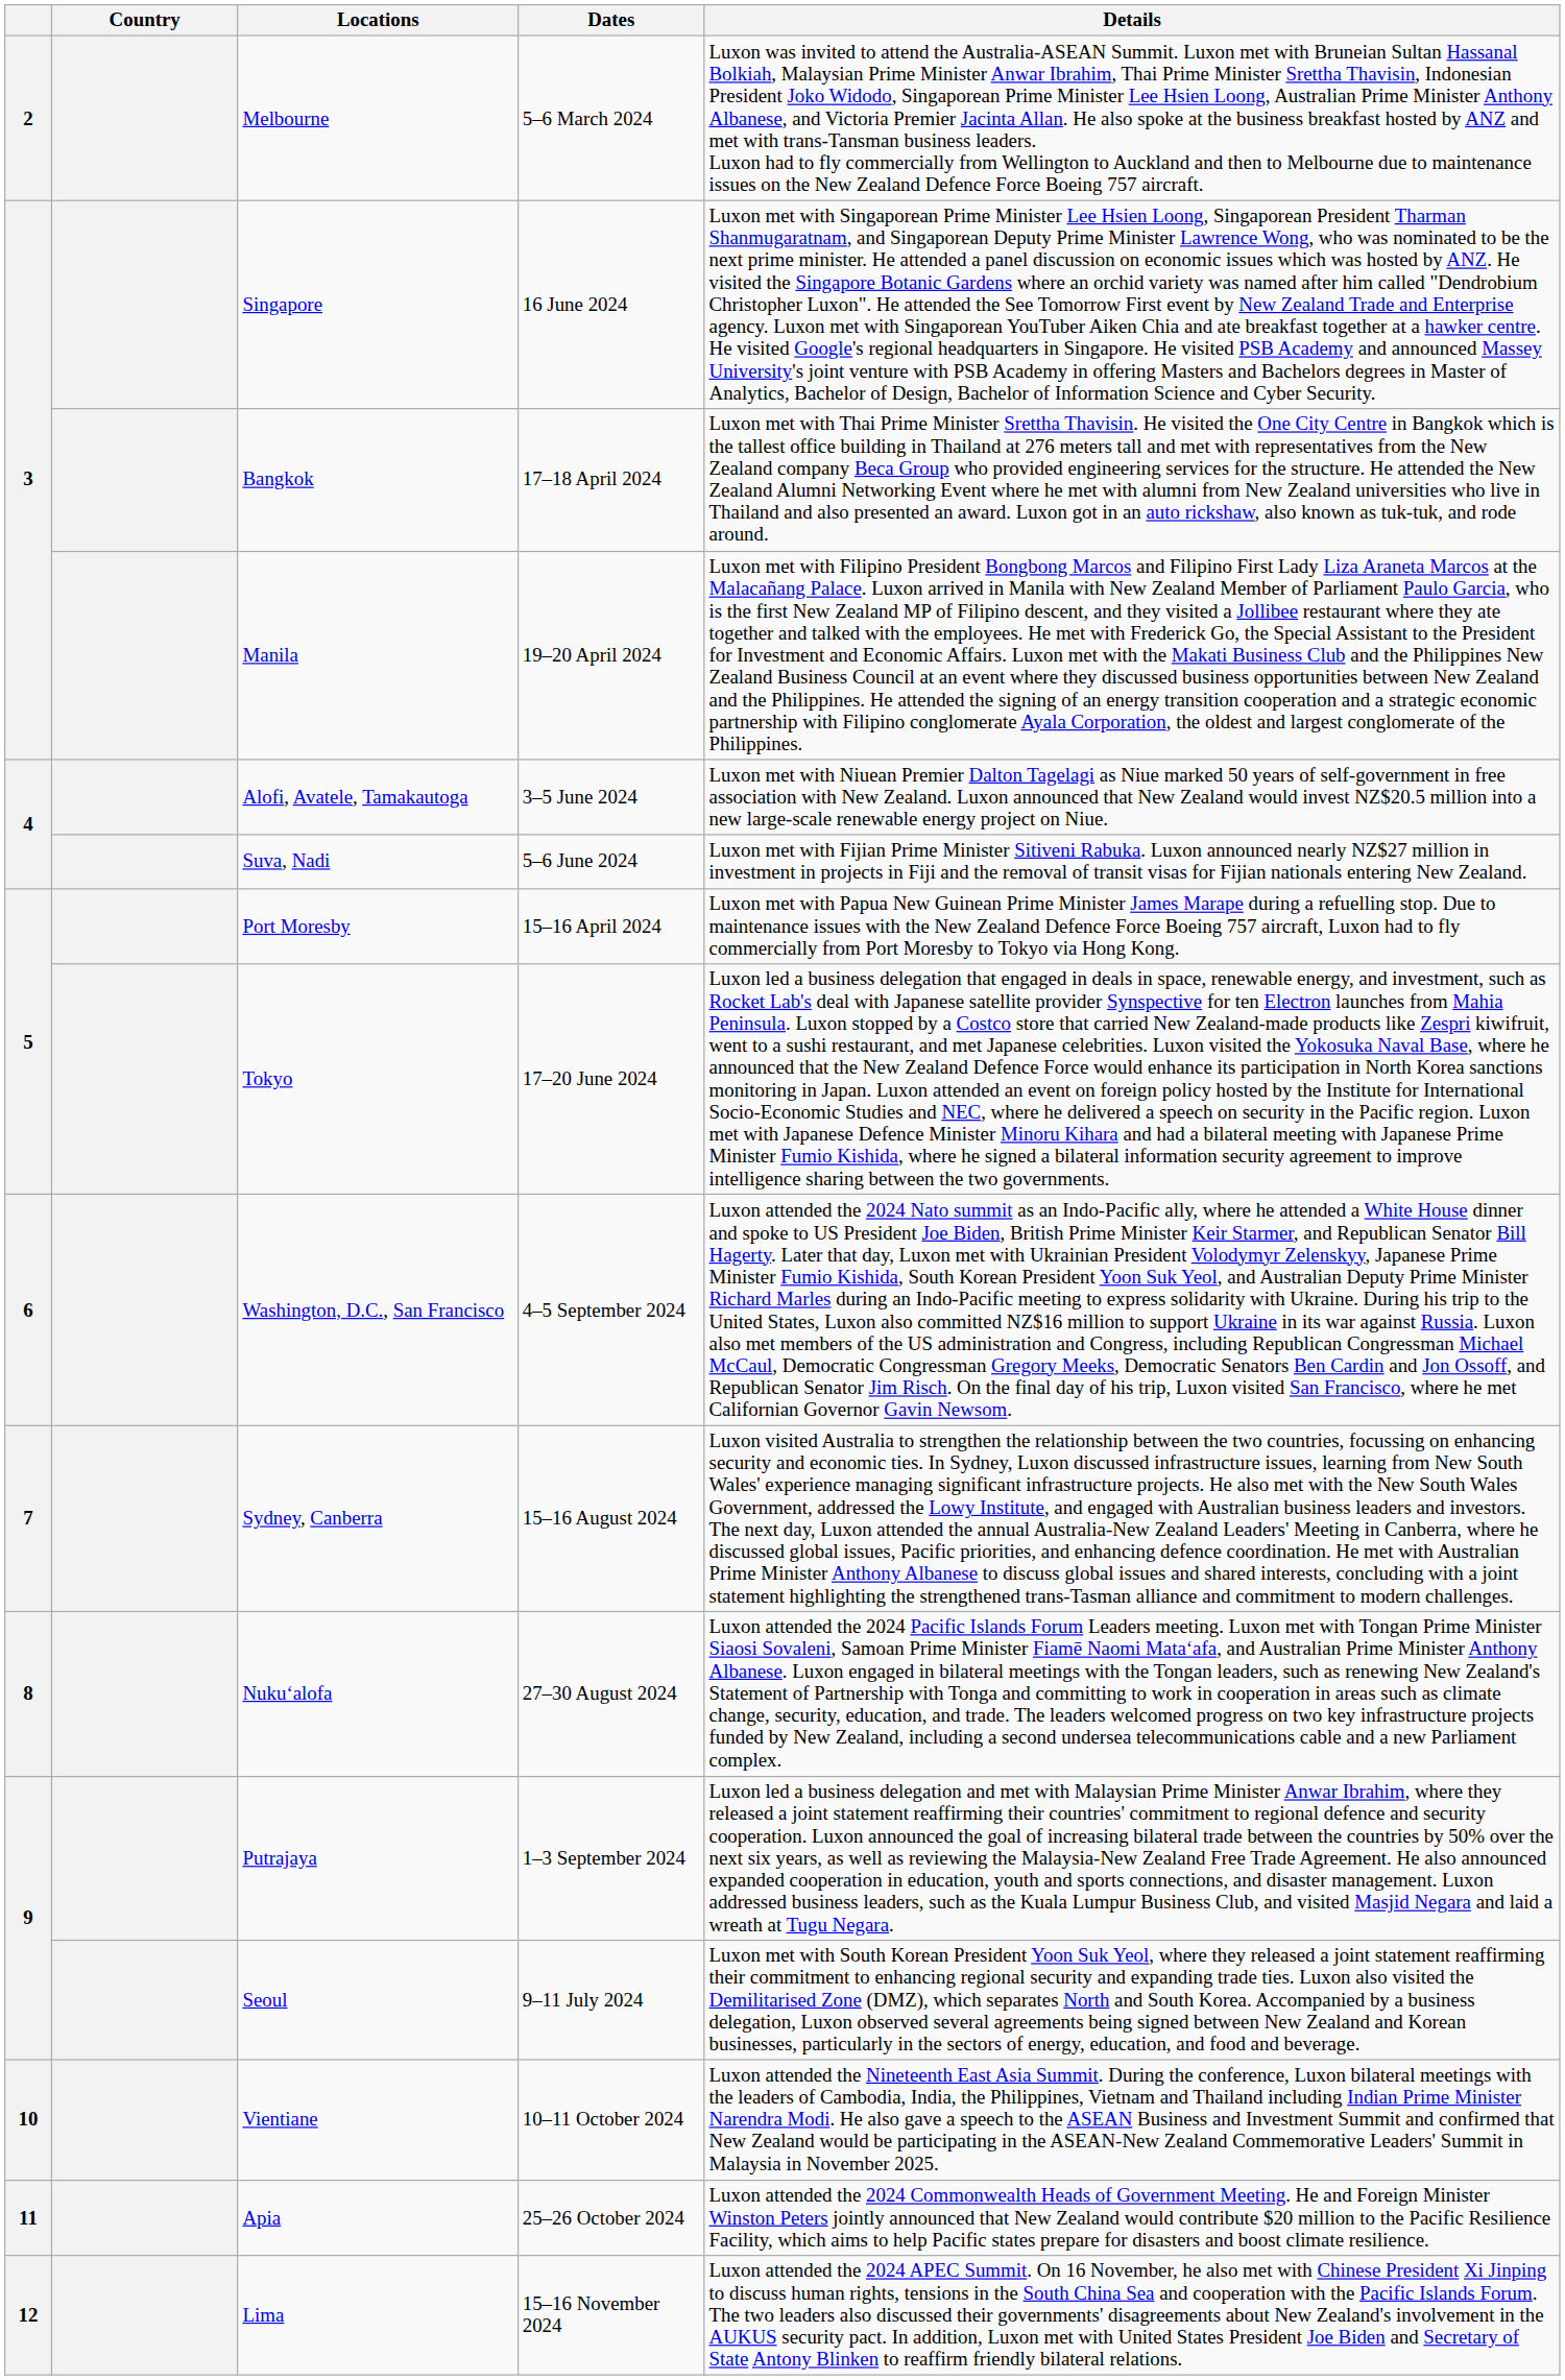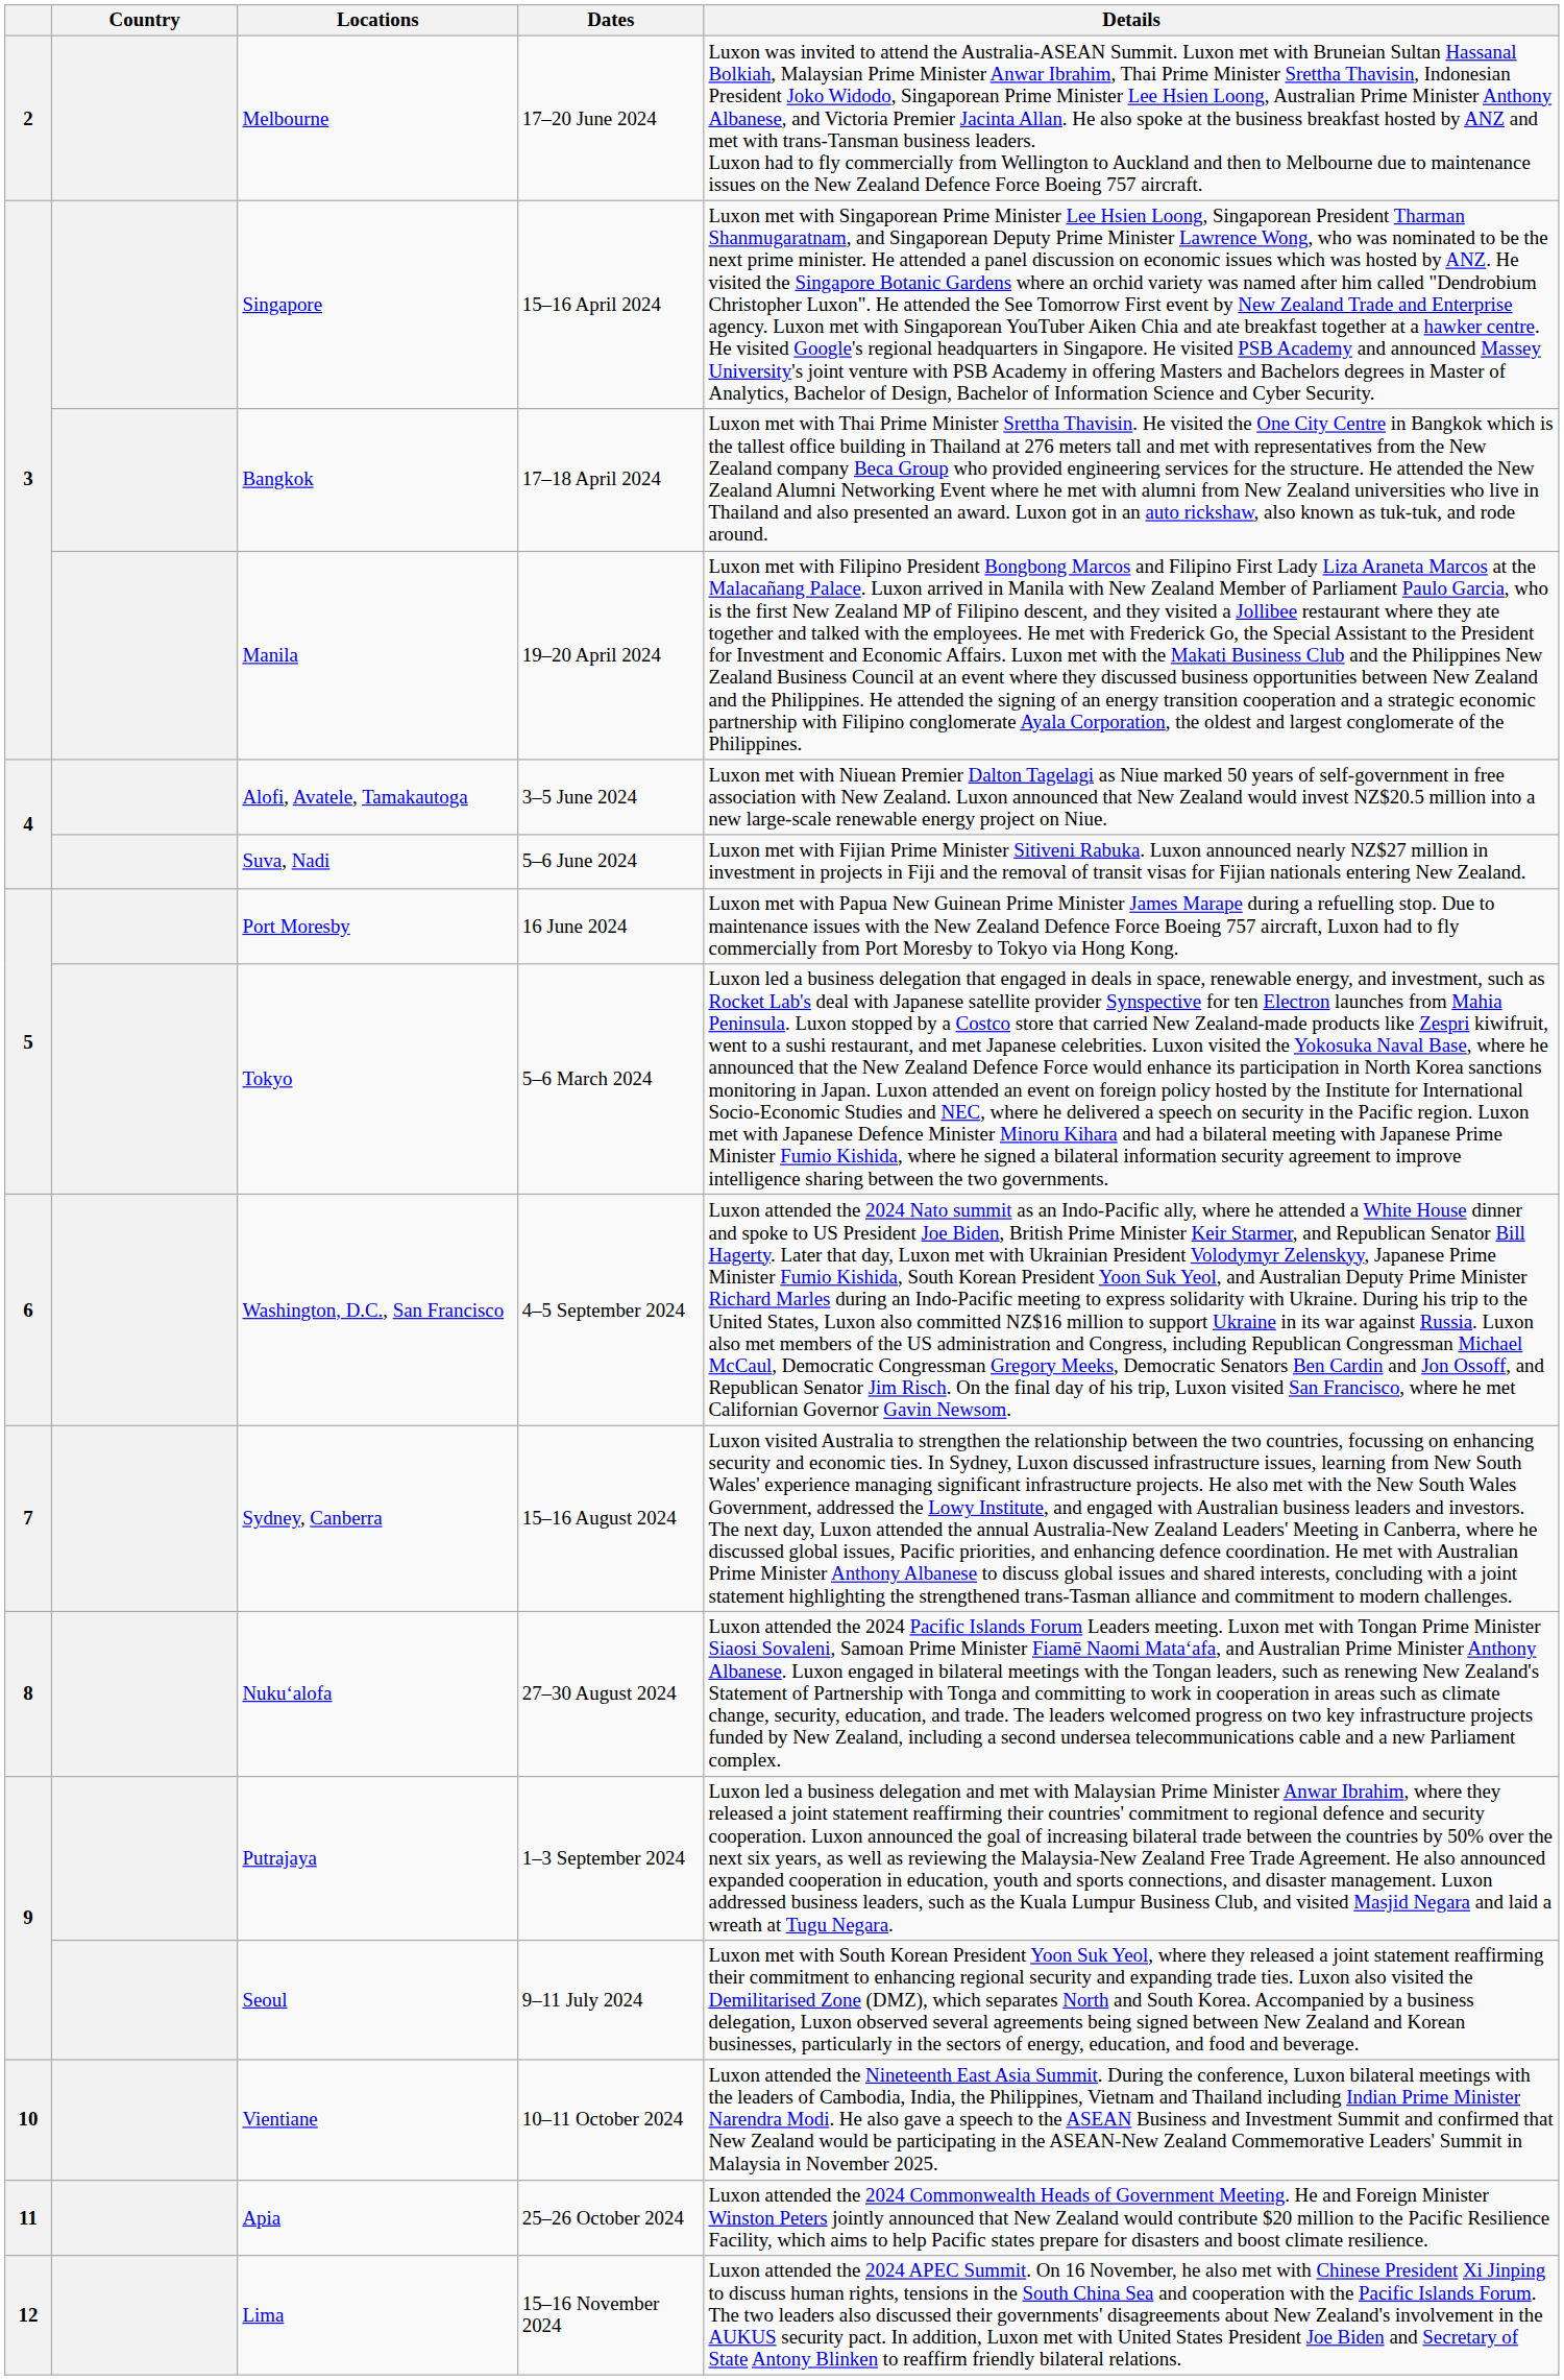Melbourne | Dates: 5–6 March 2024 -> 17–20 June 2024
Singapore | Dates: 16 June 2024 -> 15–16 April 2024
Port Moresby | Dates: 15–16 April 2024 -> 16 June 2024
Tokyo | Dates: 17–20 June 2024 -> 5–6 March 2024
